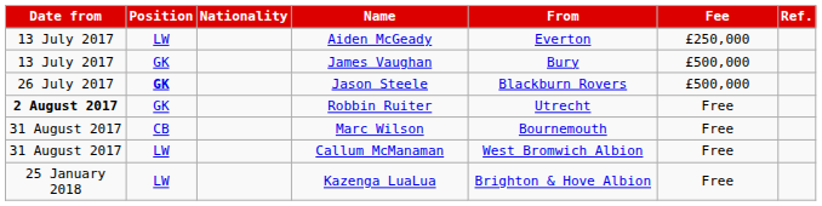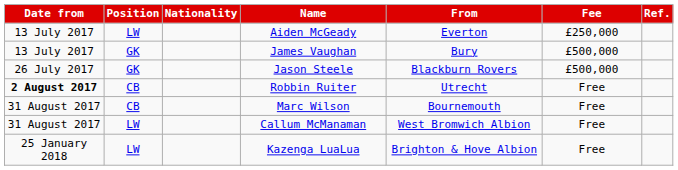Jason Steele | Position: bold -> normal
Robbin Ruiter | Position: GK -> CB
